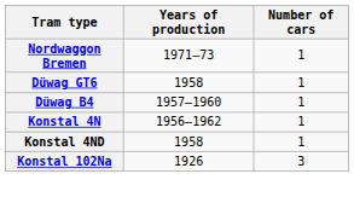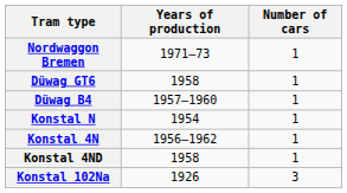+ row: Konstal N | 1954 | 1
